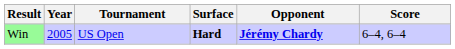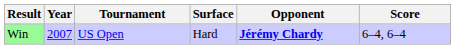Win | Year: 2005 -> 2007
Win | Surface: bold -> normal
